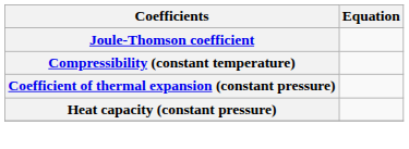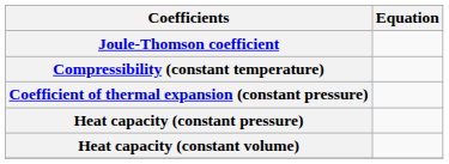+ row: Heat capacity (constant volume)
